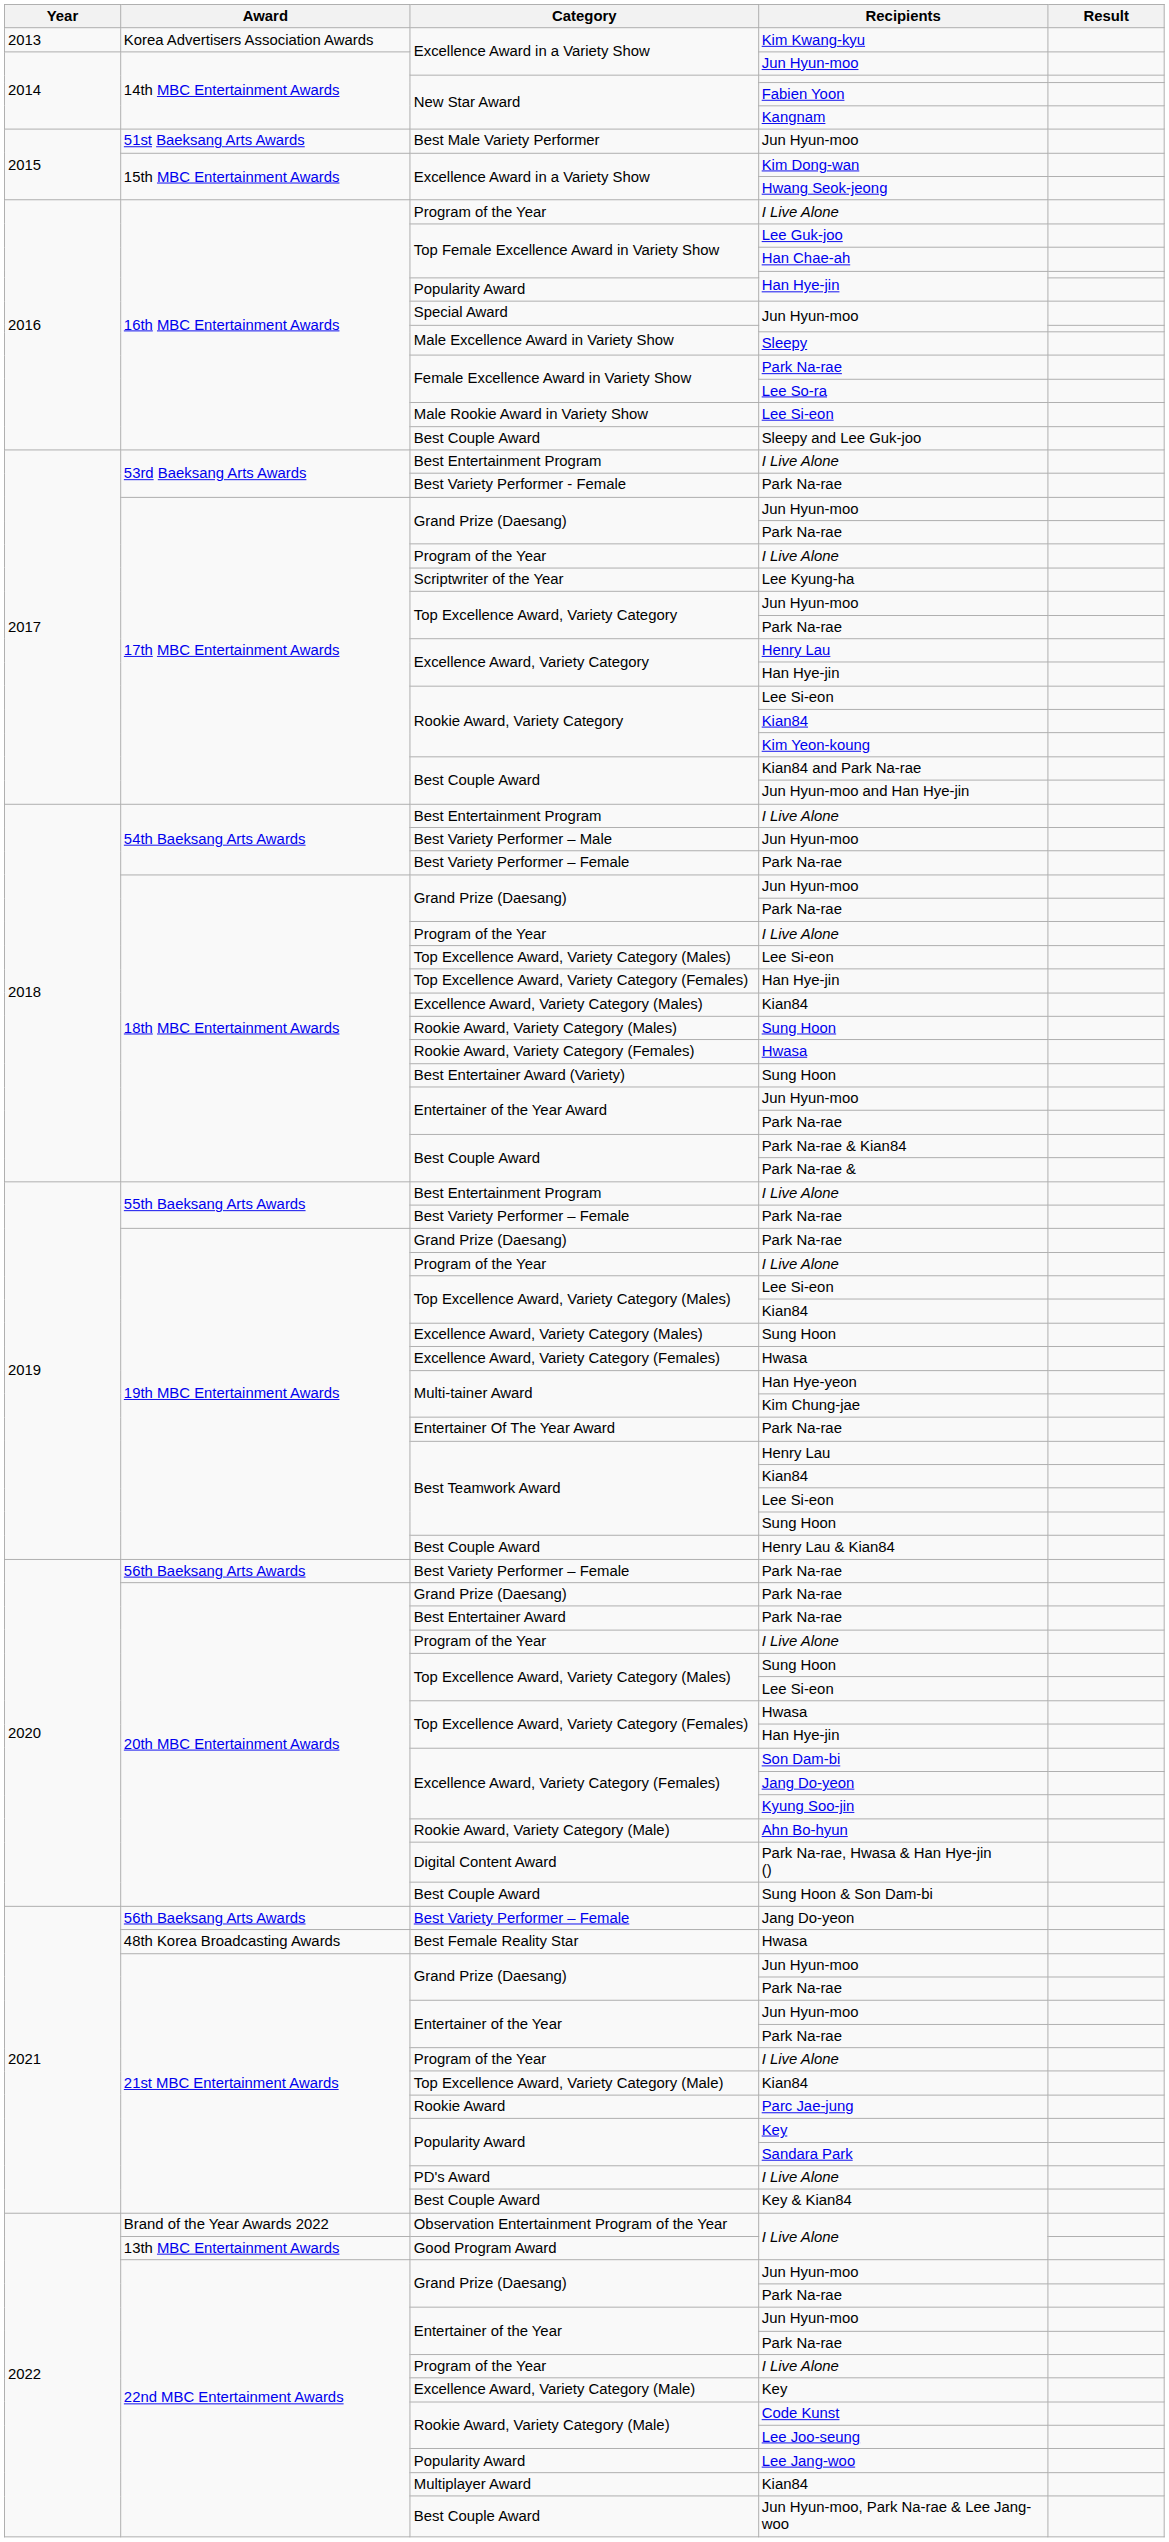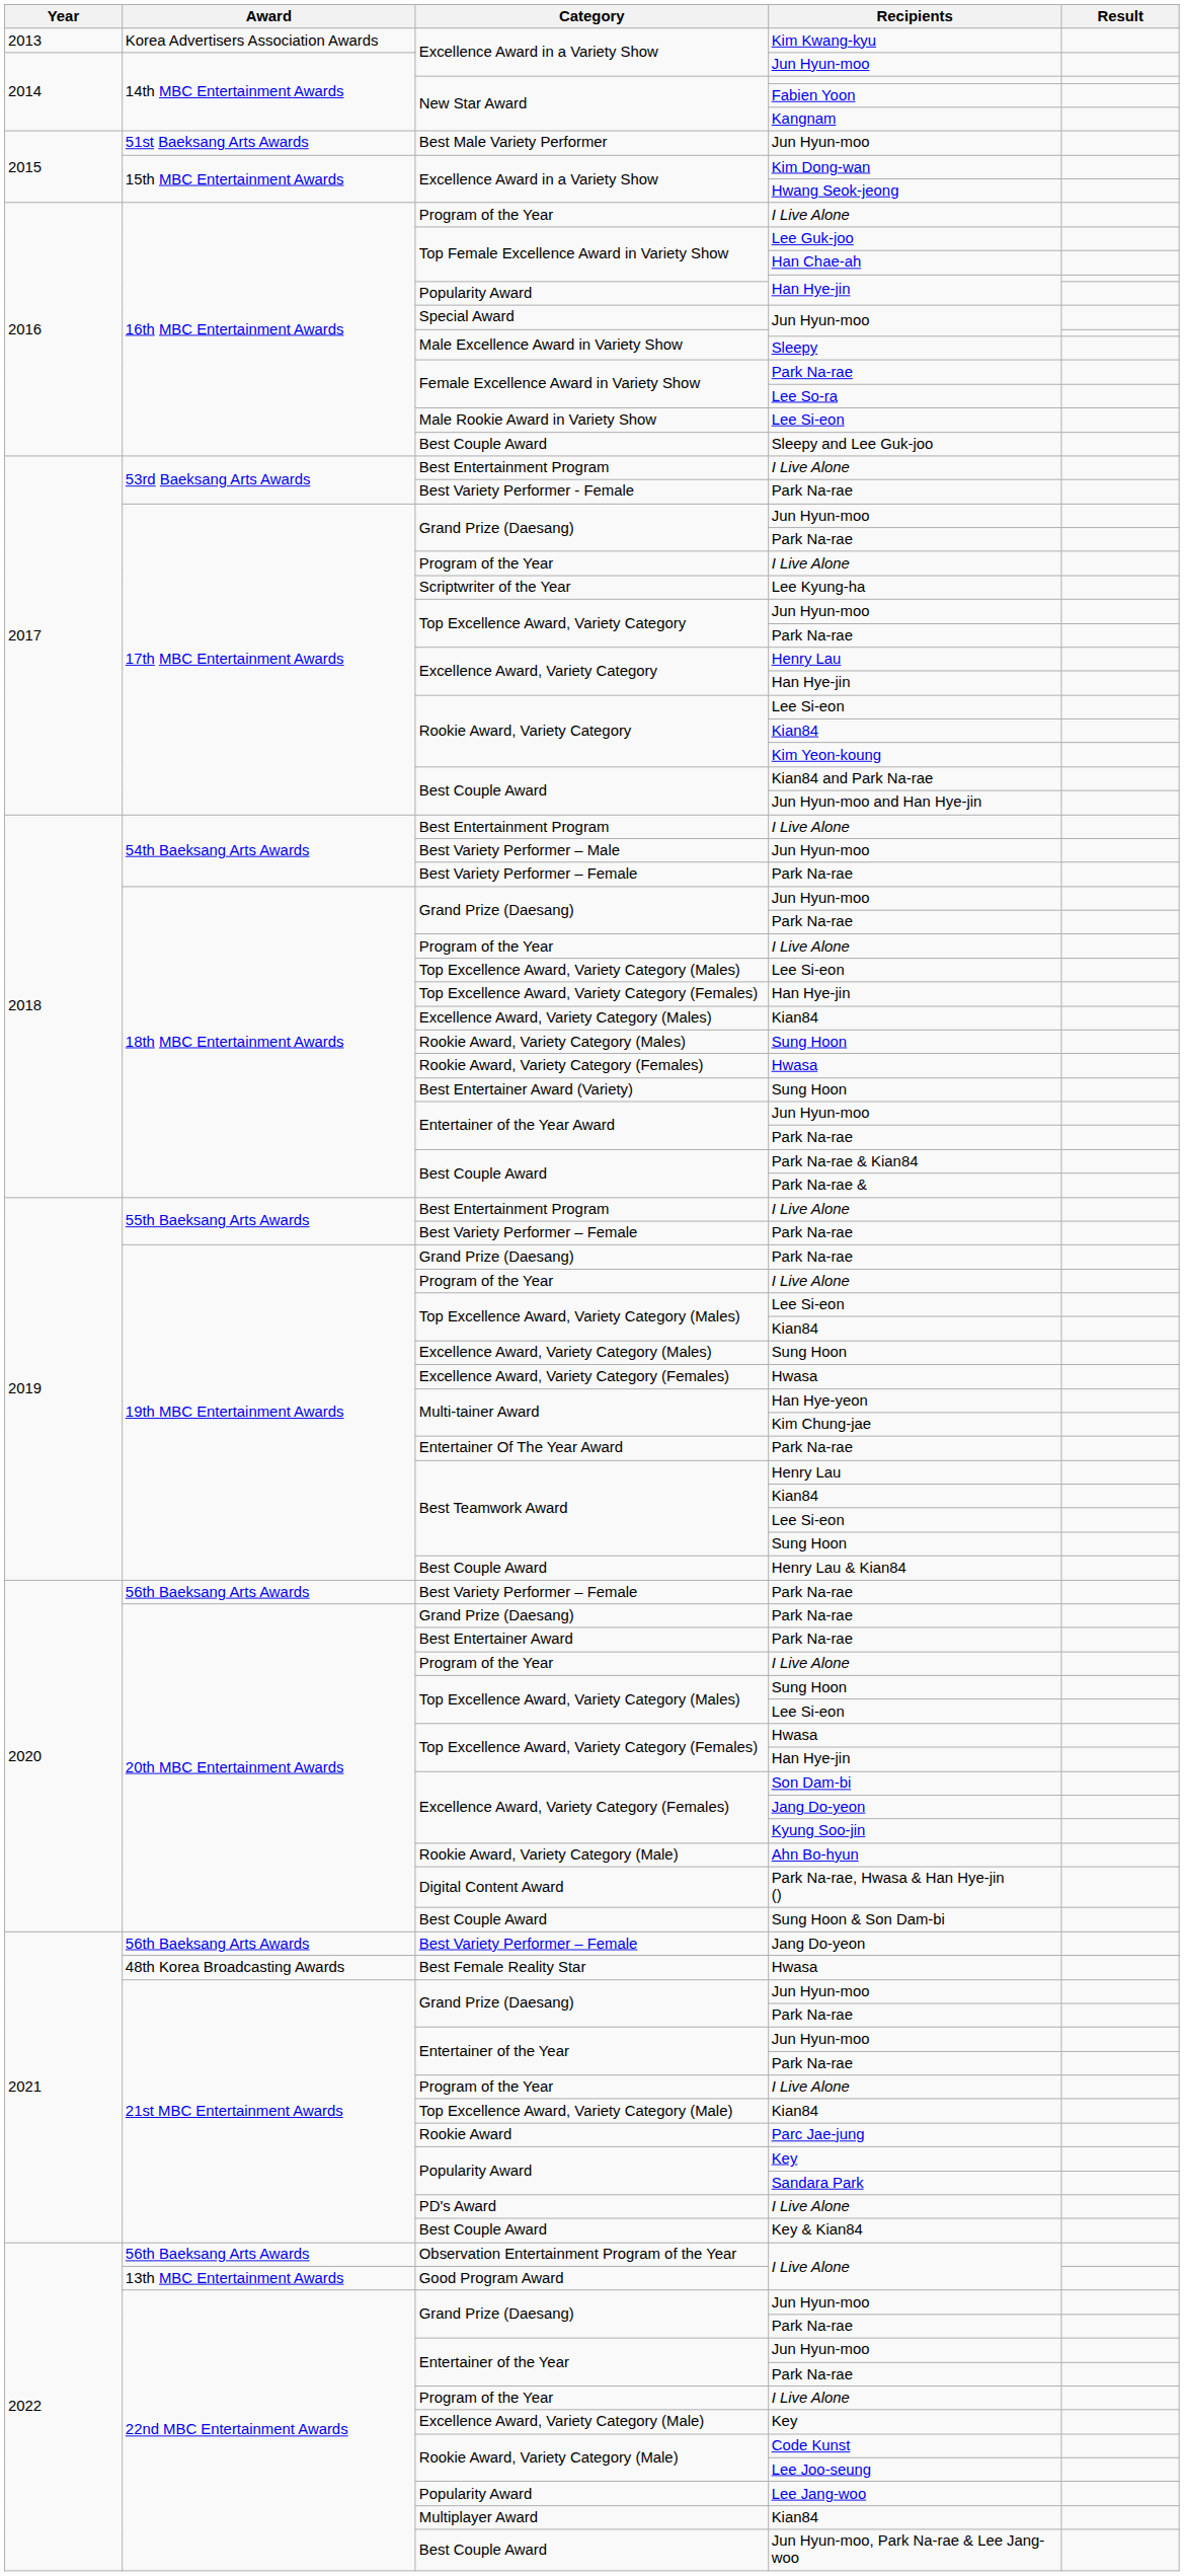Observation Entertainment Program of the Year | Award: Brand of the Year Awards 2022 -> 56th Baeksang Arts Awards
